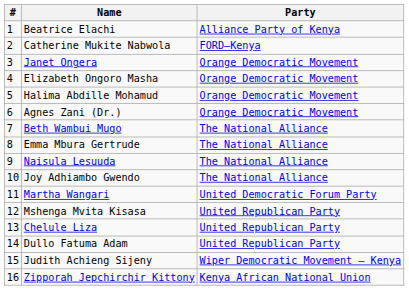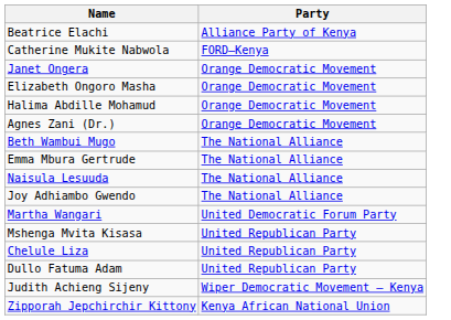- column: # | 1 | 2 | 3 | 4 | 5 | 6 | 7 | 8 | 9 | 10 | 11 | 12 | 13 | 14 | 15 | 16
